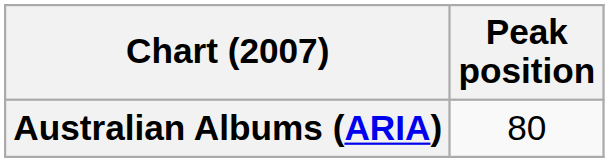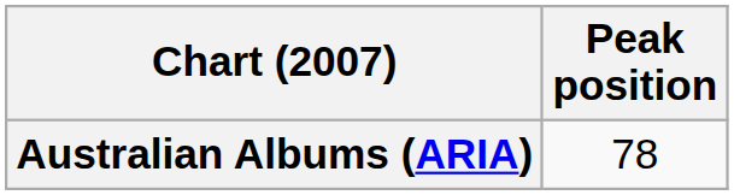Australian Albums (ARIA) | Peak position: 80 -> 78
